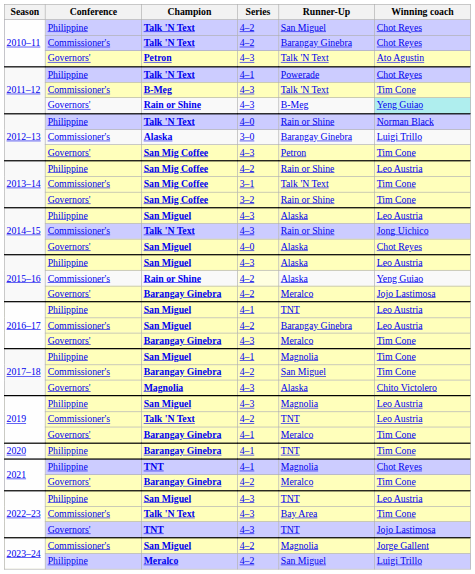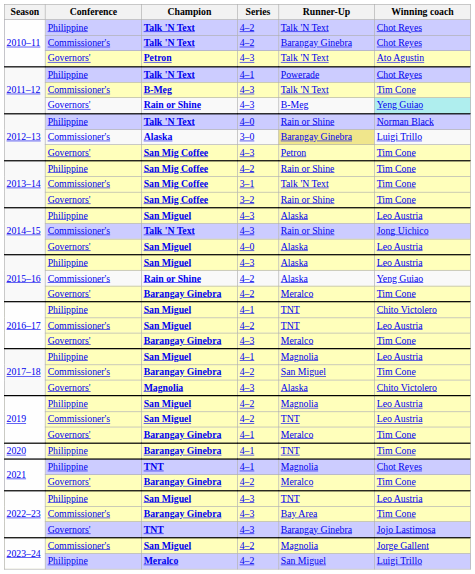2010–11 / Philippine | Runner-Up: San Miguel -> Talk 'N Text
2012–13 / Commissioner's | Runner-Up: no background -> khaki background
2013–14 / Philippine | Winning coach: Leo Austria -> Tim Cone
2014–15 / Governors' | Winning coach: Chot Reyes -> Leo Austria
2015–16 / Commissioner's | Series: lightyellow background -> no background
2015–16 / Governors' | Winning coach: Jojo Lastimosa -> Tim Cone
2016–17 / Philippine | Winning coach: Leo Austria -> Chito Victolero
2016–17 / Commissioner's | Runner-Up: Barangay Ginebra -> TNT
2017–18 / Philippine | Winning coach: Tim Cone -> Leo Austria
2019 / Philippine | Series: 4–3 -> 4–2
2019 / Commissioner's | Champion: Talk 'N Text -> San Miguel
2022–23 / Commissioner's | Champion: Talk 'N Text -> Barangay Ginebra
2022–23 / Governors' | Runner-Up: TNT -> Barangay Ginebra
